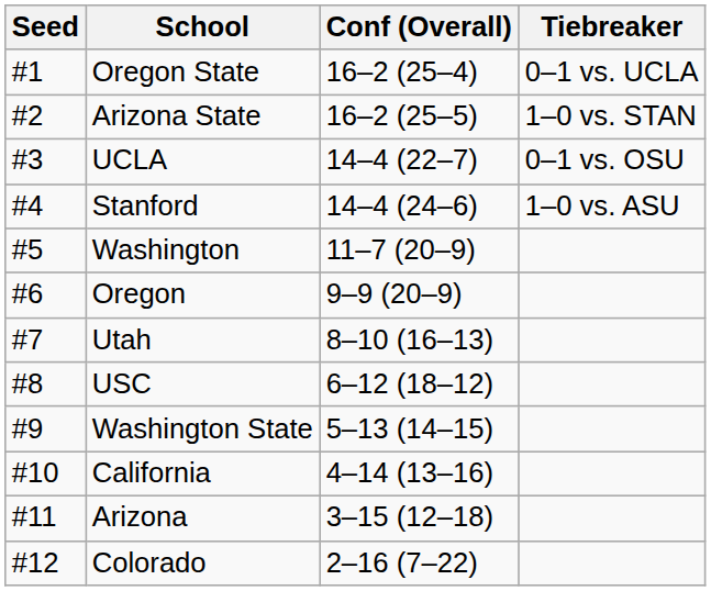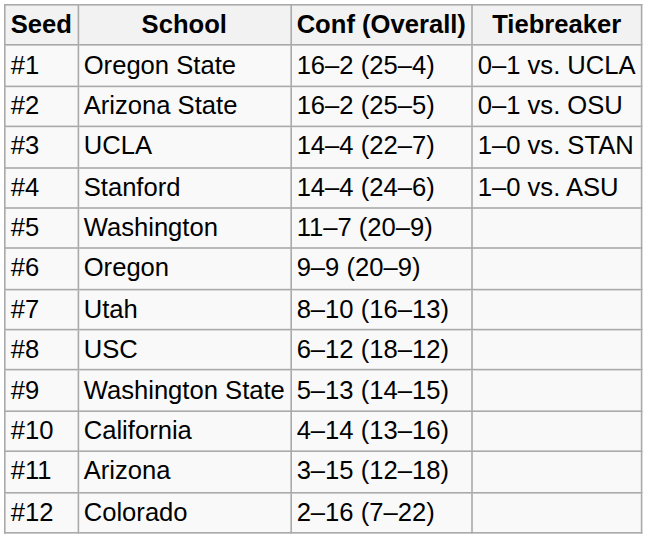Arizona State | Tiebreaker: 1–0 vs. STAN -> 0–1 vs. OSU
UCLA | Tiebreaker: 0–1 vs. OSU -> 1–0 vs. STAN
